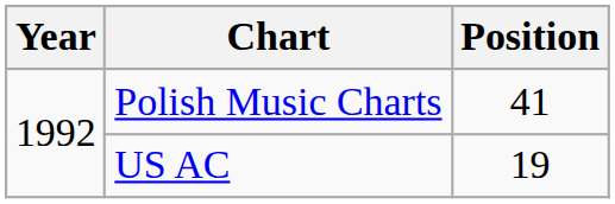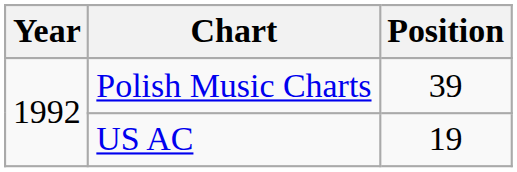Polish Music Charts | Position: 41 -> 39
